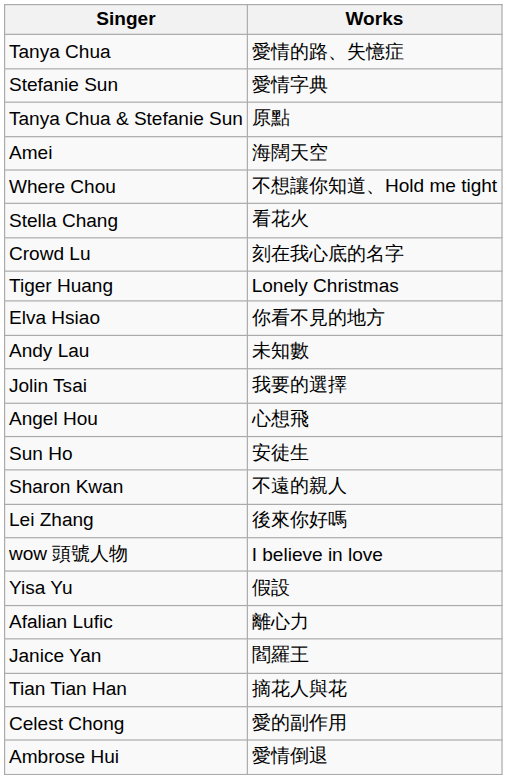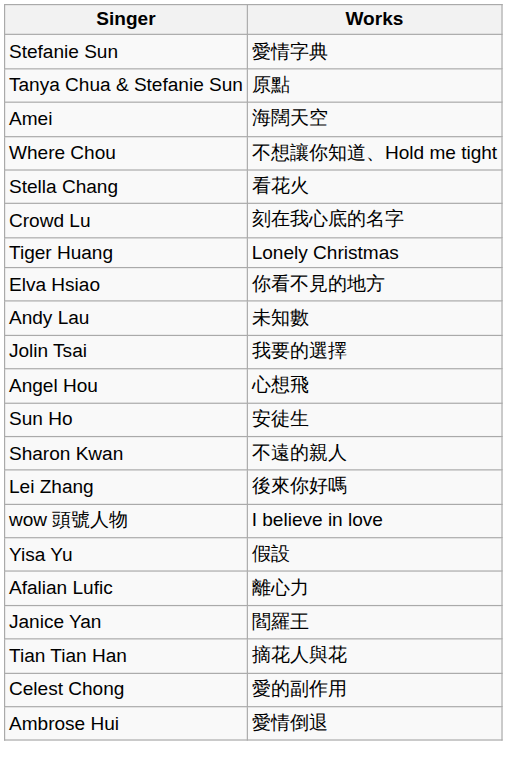- row: Tanya Chua | 愛情的路、失憶症
